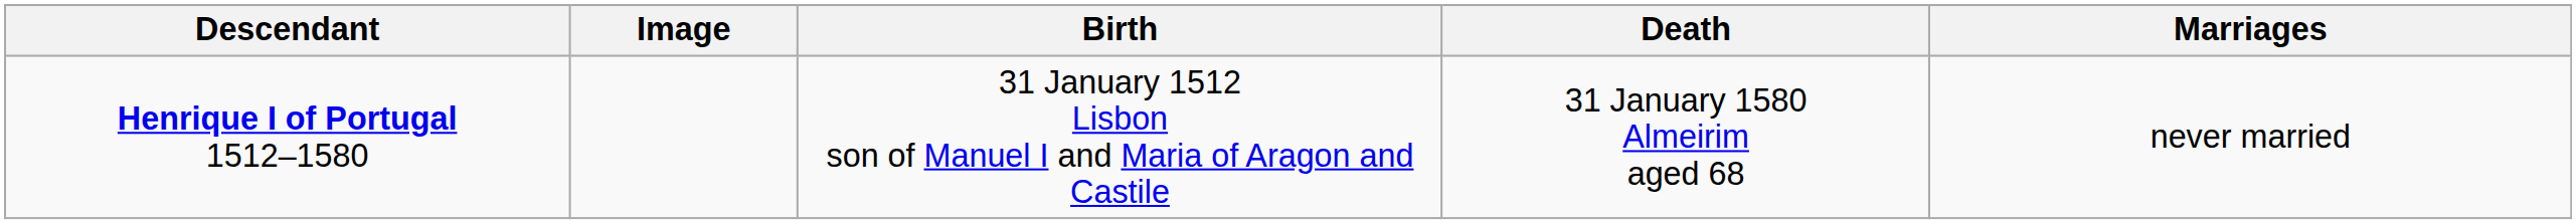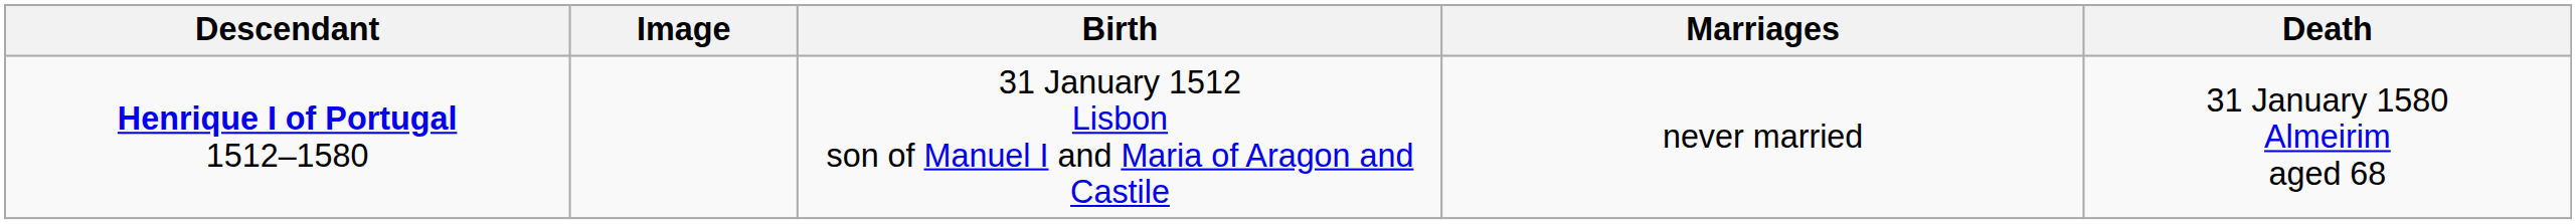columns swapped: Marriages <-> Death
